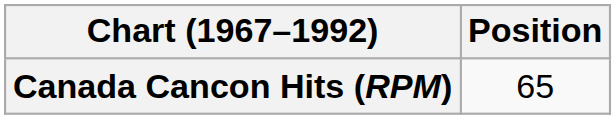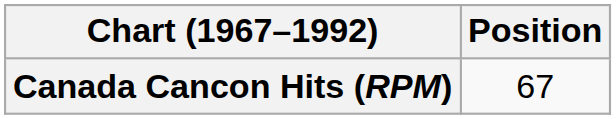Canada Cancon Hits (RPM) | Position: 65 -> 67
